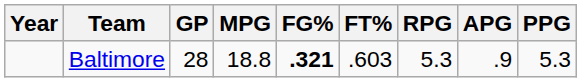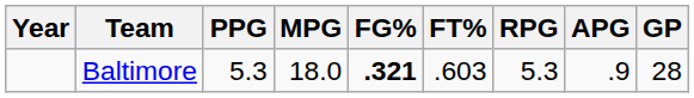columns swapped: GP <-> PPG
Baltimore | MPG: 18.8 -> 18.0
